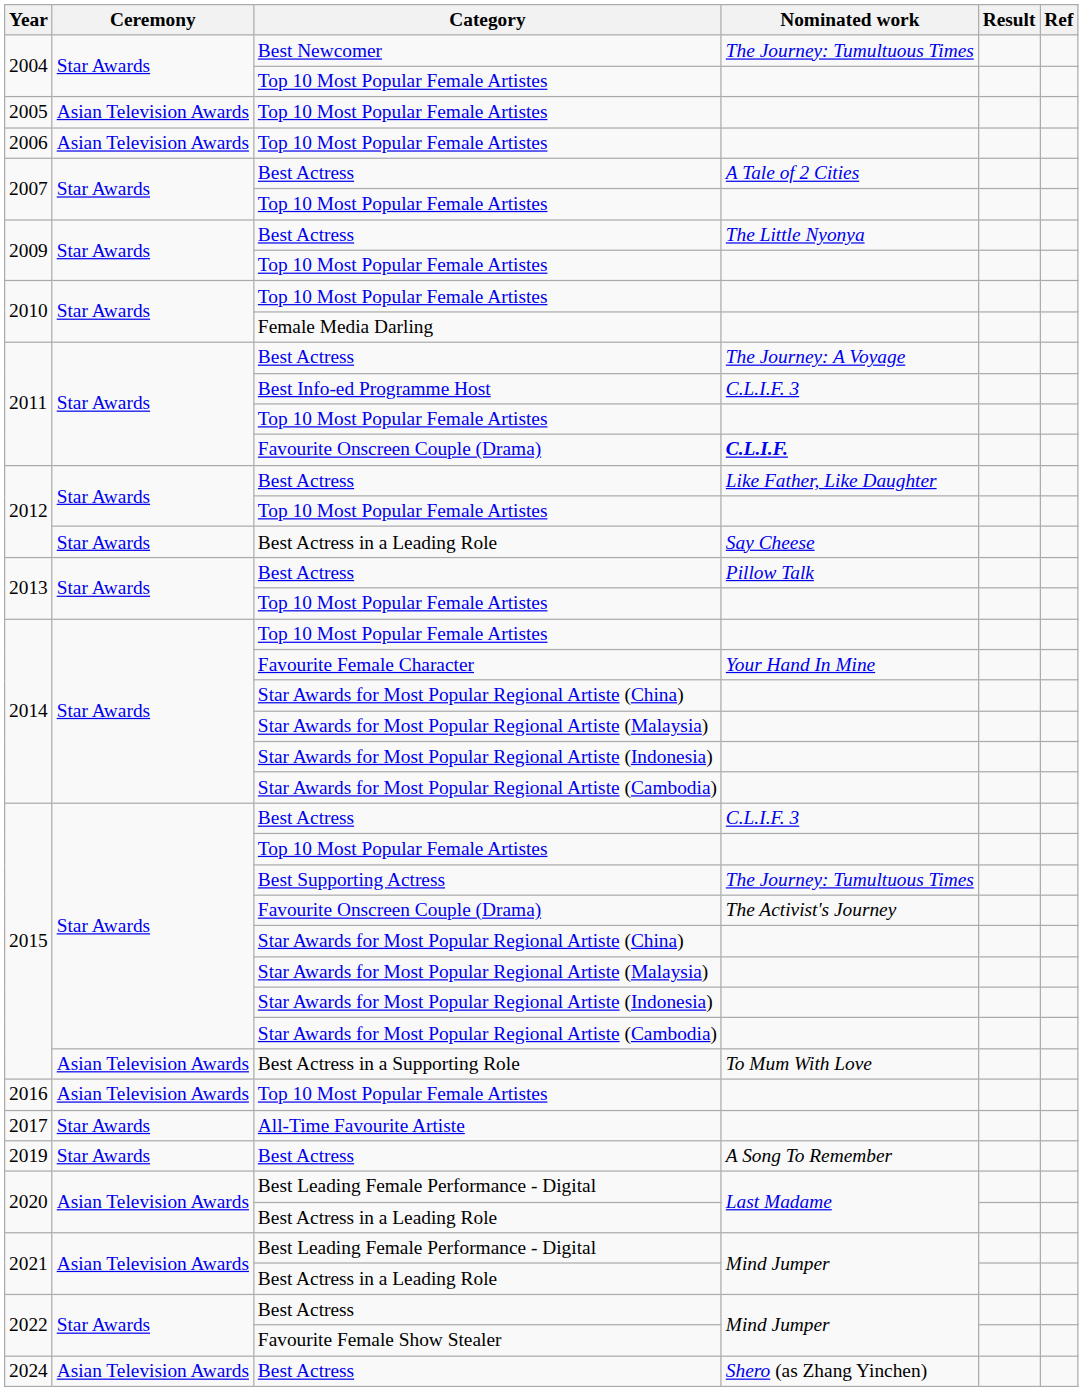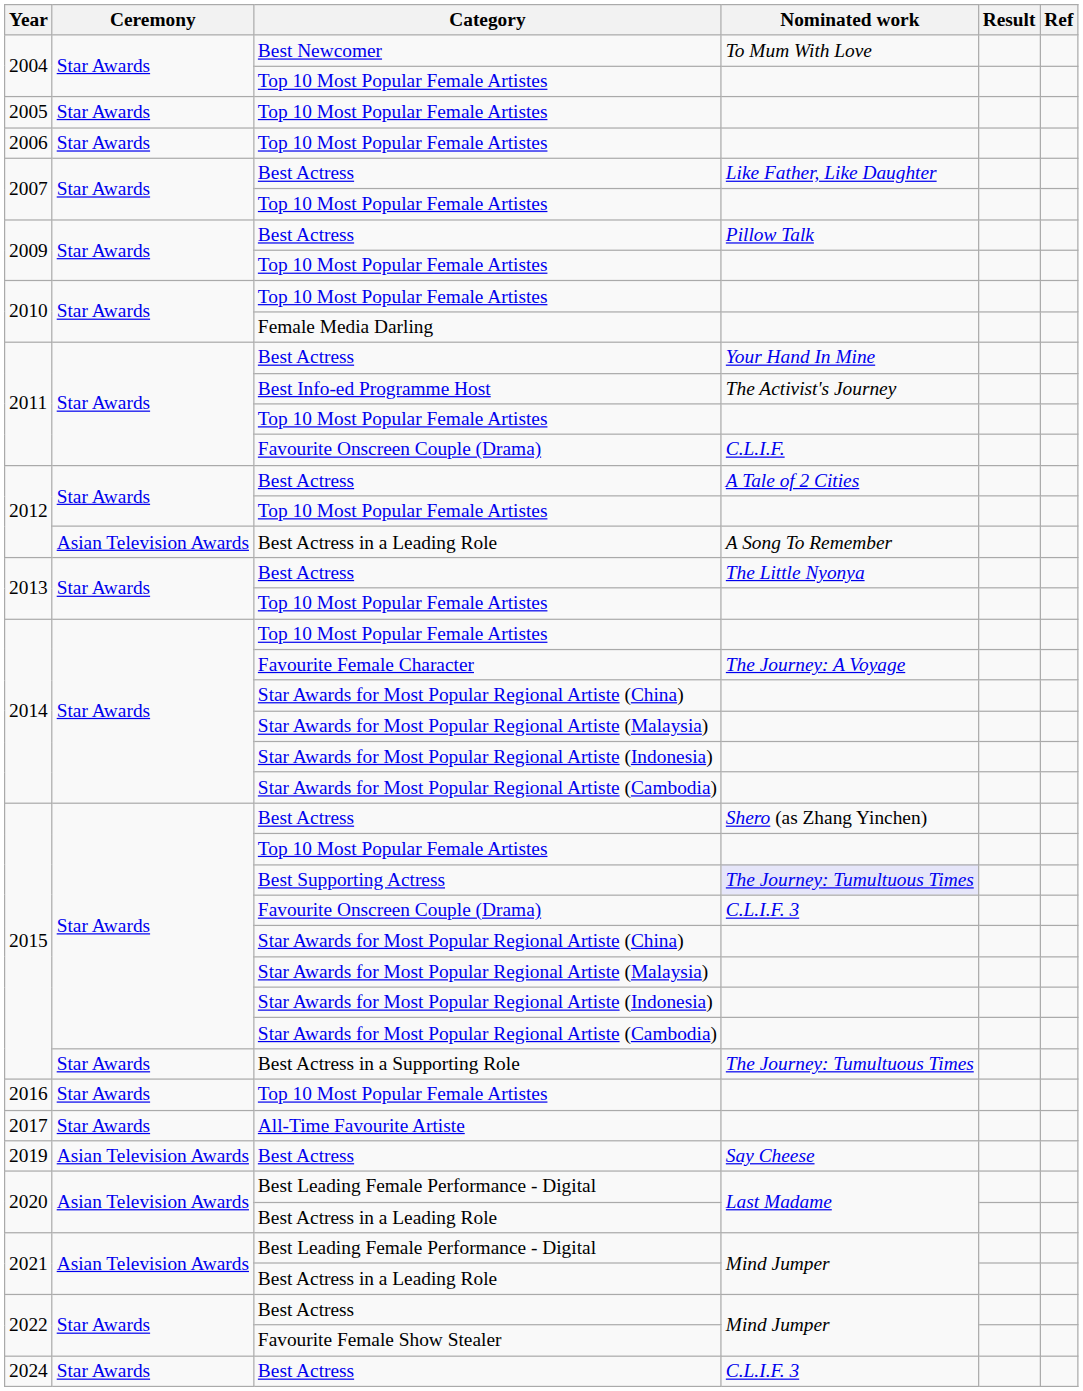2004 / Best Newcomer | Nominated work: The Journey: Tumultuous Times -> To Mum With Love
2005 | Ceremony: Asian Television Awards -> Star Awards
2006 | Ceremony: Asian Television Awards -> Star Awards
2007 / Best Actress | Nominated work: A Tale of 2 Cities -> Like Father, Like Daughter
2009 / Best Actress | Nominated work: The Little Nyonya -> Pillow Talk
2011 / Best Actress | Nominated work: The Journey: A Voyage -> Your Hand In Mine
2011 / Best Info-ed Programme Host | Nominated work: C.L.I.F. 3 -> The Activist's Journey
2011 / Favourite Onscreen Couple (Drama) | Nominated work: bold -> normal
2012 / Best Actress | Nominated work: Like Father, Like Daughter -> A Tale of 2 Cities
2012 / Best Actress in a Leading Role | Ceremony: Star Awards -> Asian Television Awards
2012 / Best Actress in a Leading Role | Nominated work: Say Cheese -> A Song To Remember
2013 / Best Actress | Nominated work: Pillow Talk -> The Little Nyonya
2014 / Favourite Female Character | Nominated work: Your Hand In Mine -> The Journey: A Voyage
2015 / Best Actress | Nominated work: C.L.I.F. 3 -> Shero (as Zhang Yinchen)
2015 / Best Supporting Actress | Nominated work: no background -> lavender background
2015 / Favourite Onscreen Couple (Drama) | Nominated work: The Activist's Journey -> C.L.I.F. 3
2015 / Best Actress in a Supporting Role | Ceremony: Asian Television Awards -> Star Awards
2015 / Best Actress in a Supporting Role | Nominated work: To Mum With Love -> The Journey: Tumultuous Times
2016 | Ceremony: Asian Television Awards -> Star Awards
2019 | Ceremony: Star Awards -> Asian Television Awards
2019 | Nominated work: A Song To Remember -> Say Cheese
2024 | Ceremony: Asian Television Awards -> Star Awards
2024 | Nominated work: Shero (as Zhang Yinchen) -> C.L.I.F. 3
